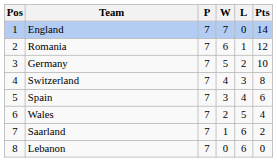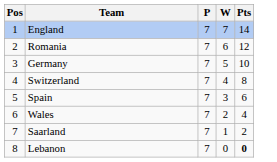- column: L | 0 | 1 | 2 | 3 | 4 | 5 | 6 | 6
Lebanon | Pts: normal -> bold
